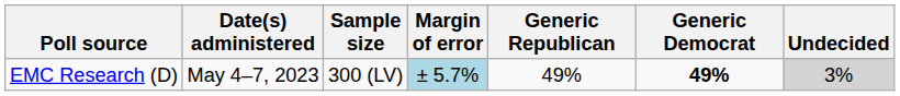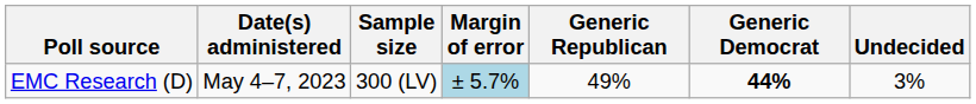EMC Research (D) | Generic Democrat: 49% -> 44%
EMC Research (D) | Undecided: lightgrey background -> no background
